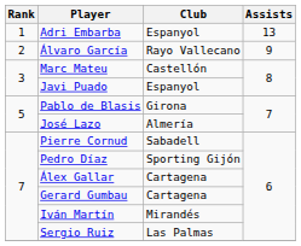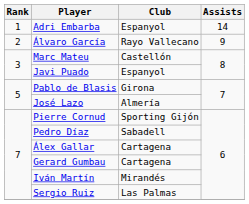Adri Embarba | Assists: 13 -> 14
Pierre Cornud | Club: Sabadell -> Sporting Gijón
Pedro Díaz | Club: Sporting Gijón -> Sabadell
